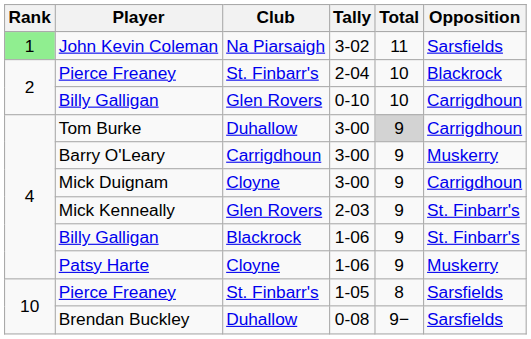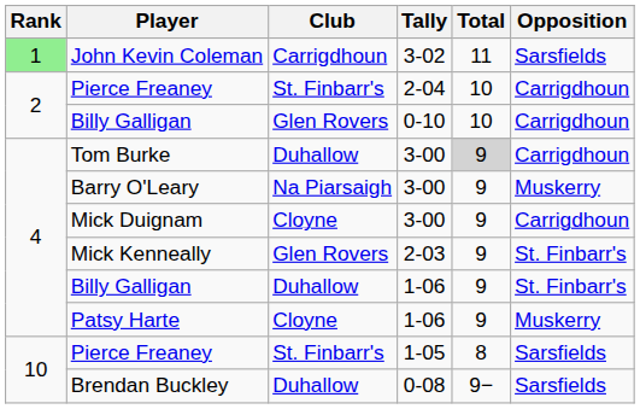John Kevin Coleman | Club: Na Piarsaigh -> Carrigdhoun
Pierce Freaney / 2-04 | Opposition: Blackrock -> Carrigdhoun
Barry O'Leary | Club: Carrigdhoun -> Na Piarsaigh
Billy Galligan / 1-06 | Club: Blackrock -> Duhallow
